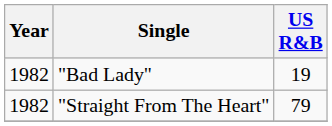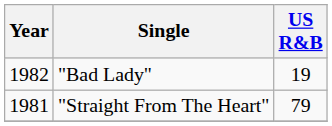"Straight From The Heart" | Year: 1982 -> 1981
